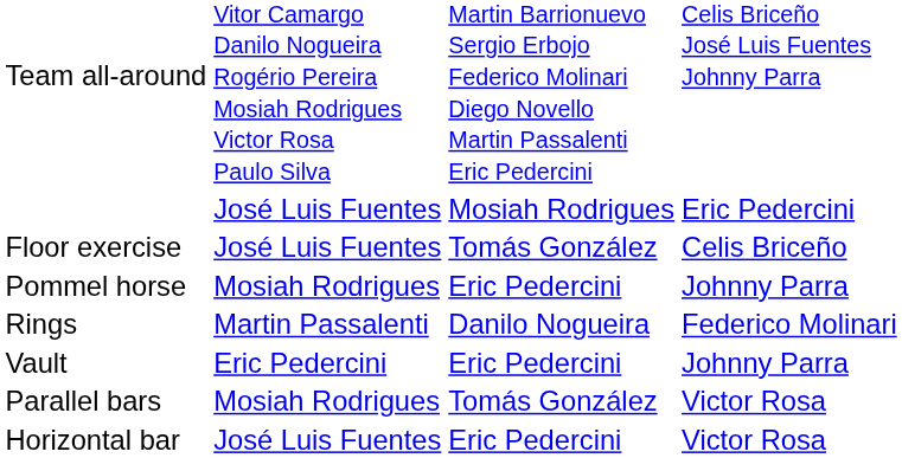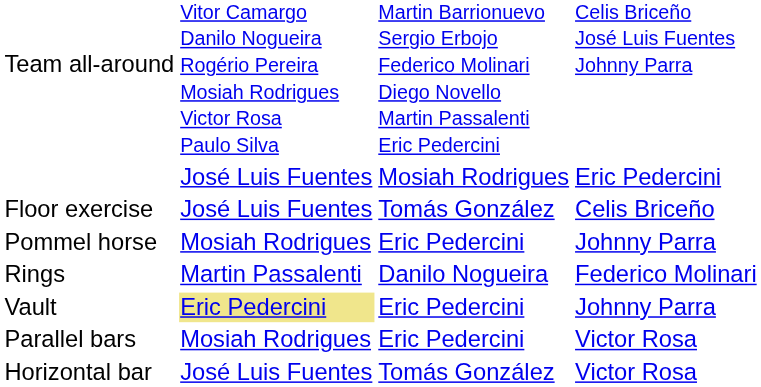Vault | column 2: no background -> khaki background
Parallel bars | column 3: Tomás González -> Eric Pedercini
Horizontal bar | column 3: Eric Pedercini -> Tomás González
